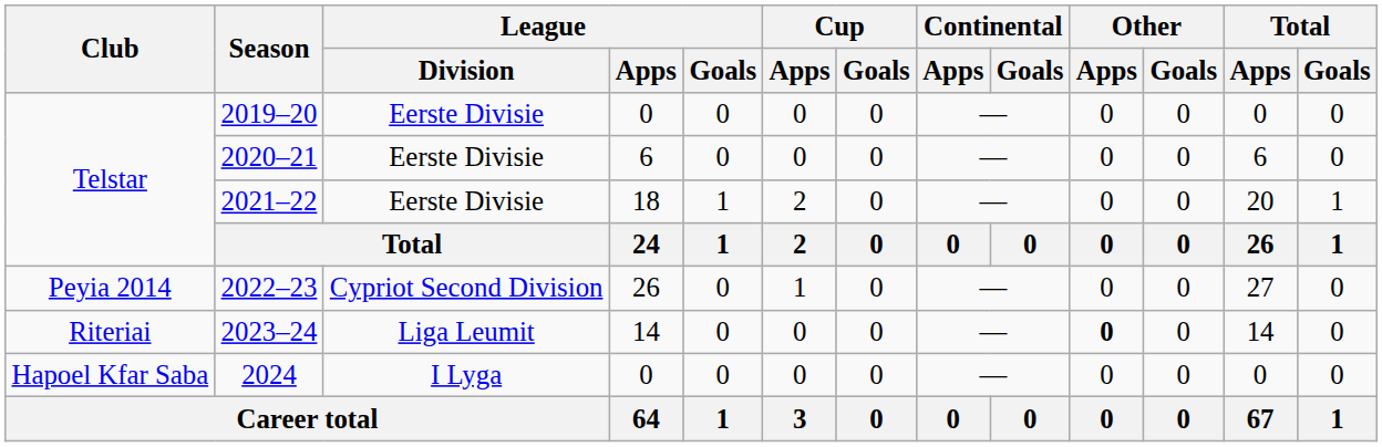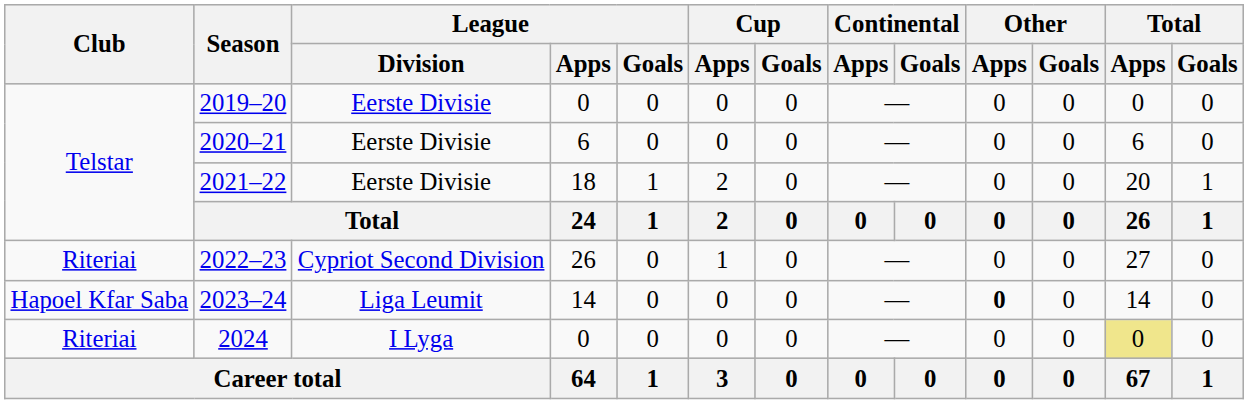2022–23 | Club: Peyia 2014 -> Riteriai
2023–24 | Club: Riteriai -> Hapoel Kfar Saba
2024 | Club: Hapoel Kfar Saba -> Riteriai
2024 | Total / Apps: no background -> khaki background
